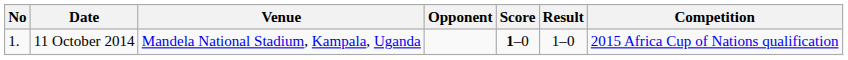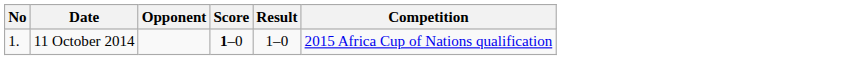- column: Venue | Mandela National Stadium, Kampala, Uganda
